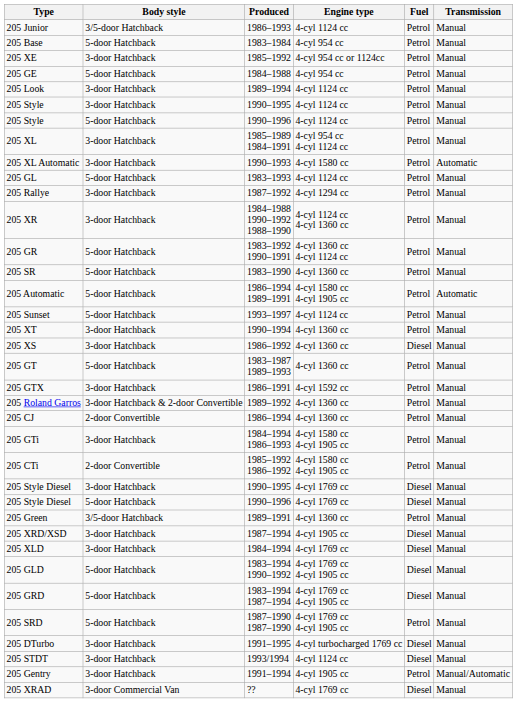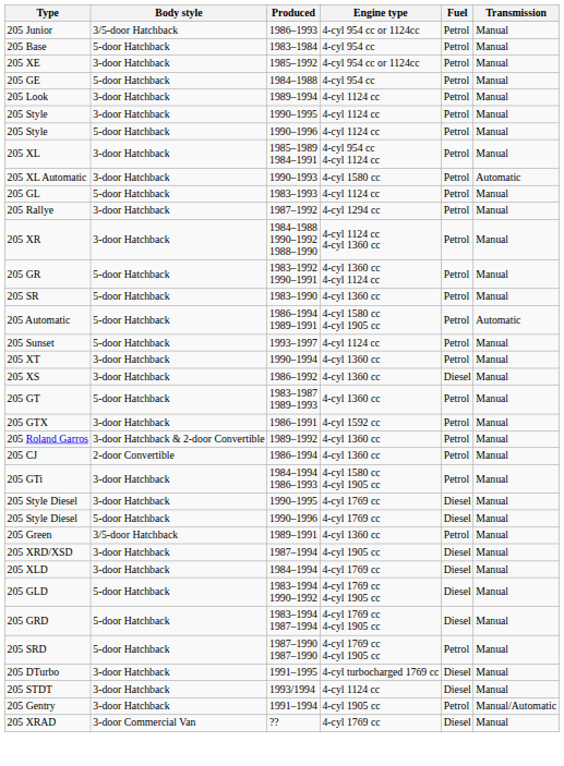205 Junior | Engine type: 4-cyl 1124 cc -> 4-cyl 954 cc or 1124cc
- row: 205 CTi | 2-door Convertible | 1985–1992 1986–1992 | 4-cyl 1580 cc 4-cyl 1905 cc | Petrol | Manual
